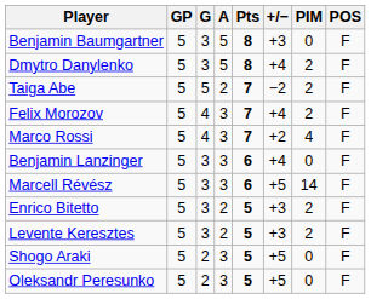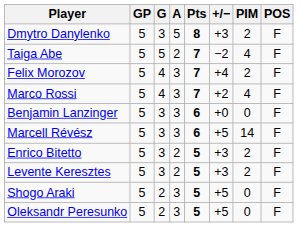- row: Benjamin Baumgartner | 5 | 3 | 5 | 8 | +3 | 0 | F
Dmytro Danylenko | +/−: +4 -> +3
Taiga Abe | PIM: 2 -> 4
Benjamin Lanzinger | +/−: +4 -> +0
